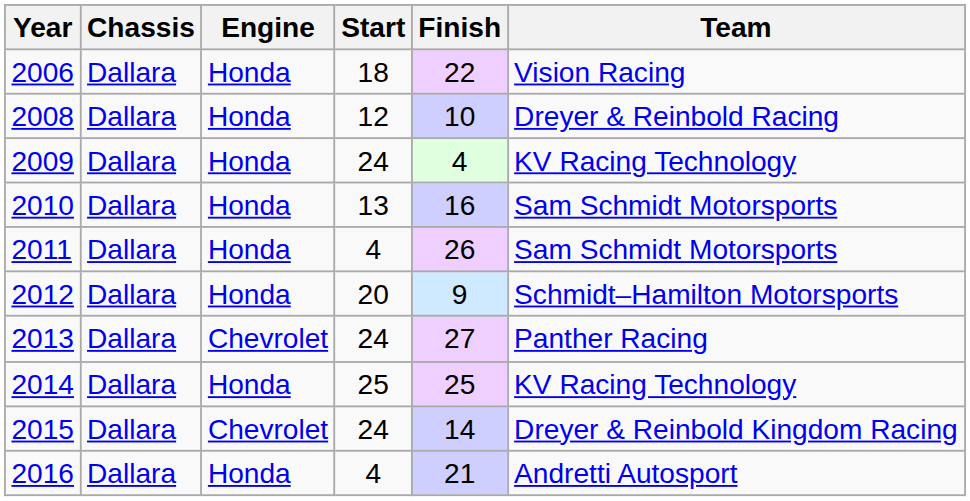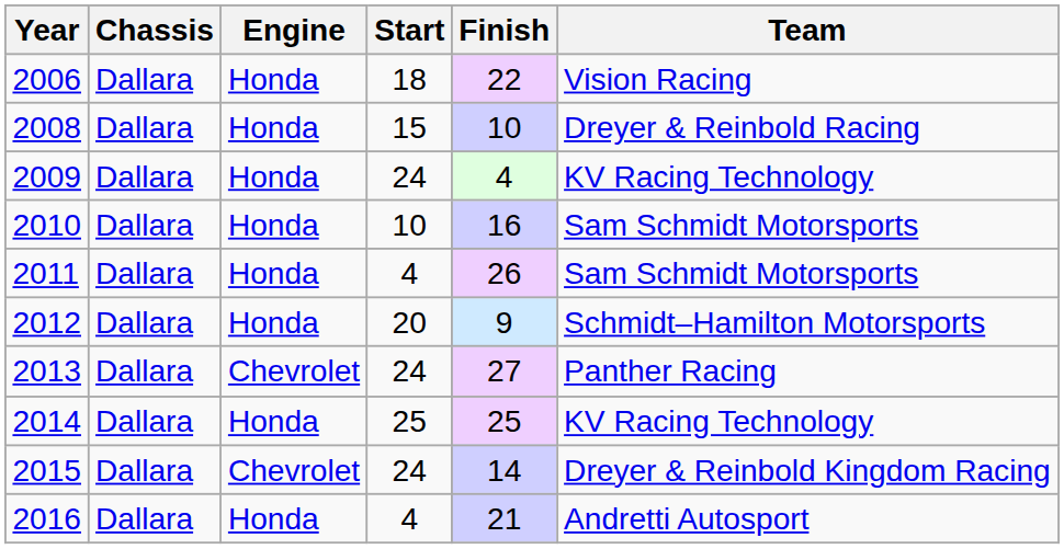2008 | Start: 12 -> 15
2010 | Start: 13 -> 10
